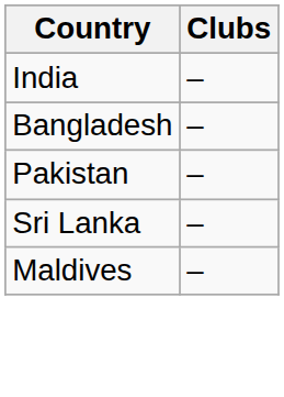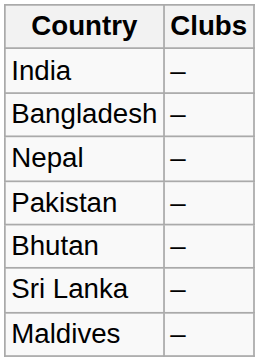+ row: Nepal | –
+ row: Bhutan | –
